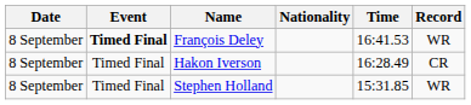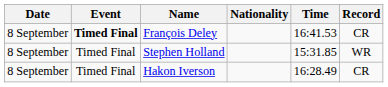François Deley | Record: WR -> CR
rows swapped: Hakon Iverson <-> Stephen Holland
